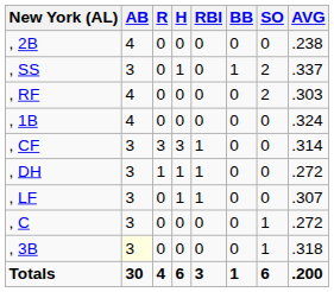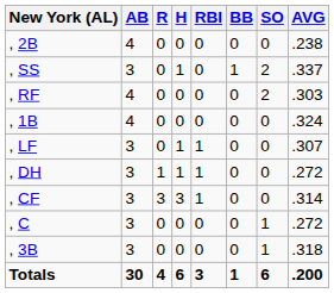rows swapped: , CF <-> , LF
, 3B | AB: lightyellow background -> no background
